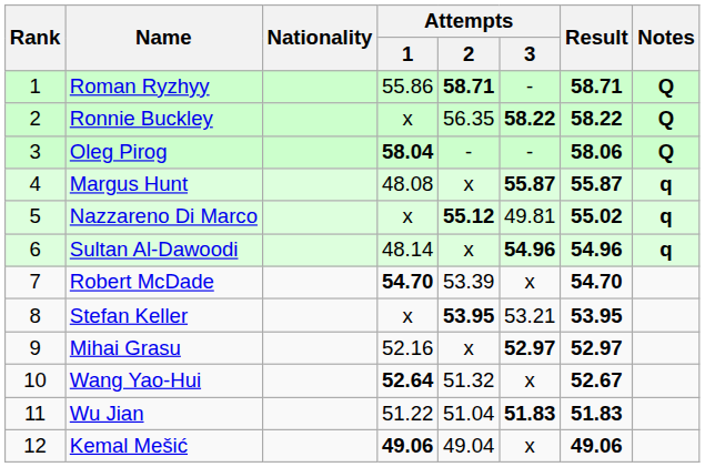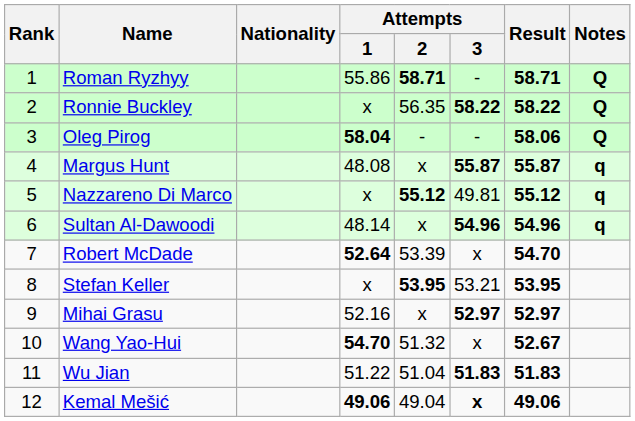Nazzareno Di Marco | Result: 55.02 -> 55.12
Robert McDade | Attempts / 1: 54.70 -> 52.64
Wang Yao-Hui | Attempts / 1: 52.64 -> 54.70
Kemal Mešić | Attempts / 3: normal -> bold
